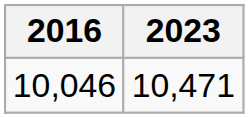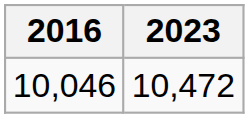10,046 | 2023: 10,471 -> 10,472
